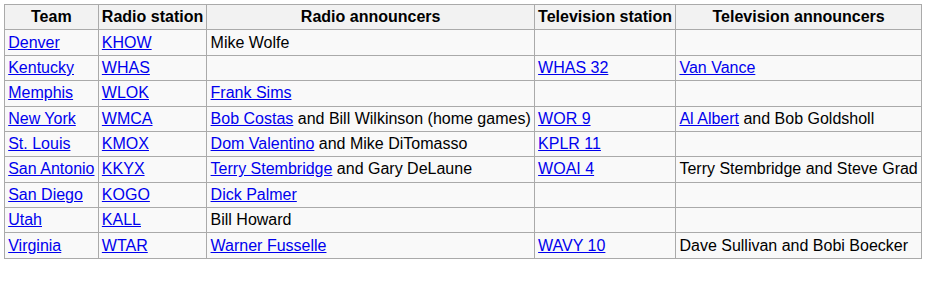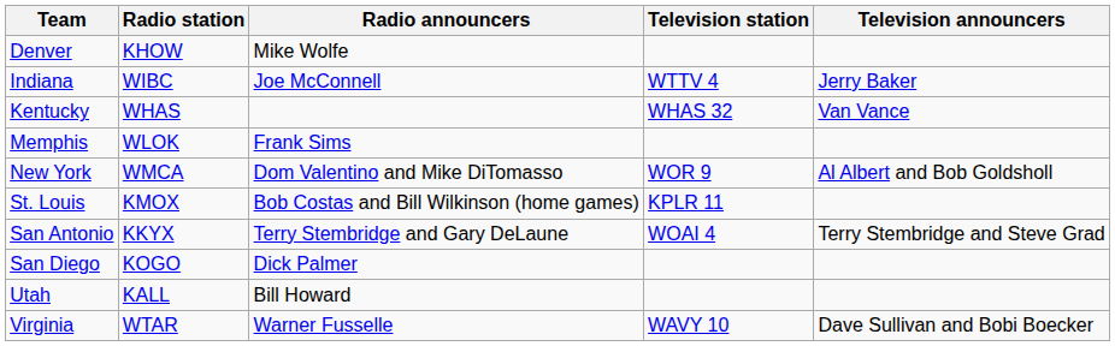+ row: Indiana | WIBC | Joe McConnell | WTTV 4 | Jerry Baker
New York | Radio announcers: Bob Costas and Bill Wilkinson (home games) -> Dom Valentino and Mike DiTomasso
St. Louis | Radio announcers: Dom Valentino and Mike DiTomasso -> Bob Costas and Bill Wilkinson (home games)
